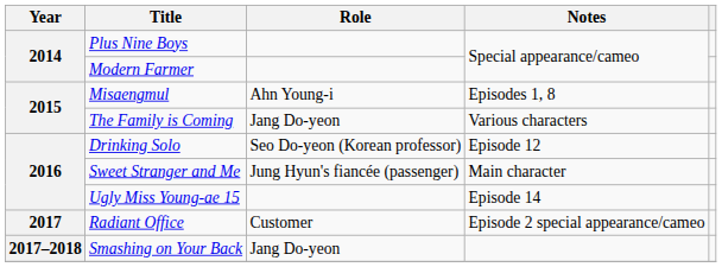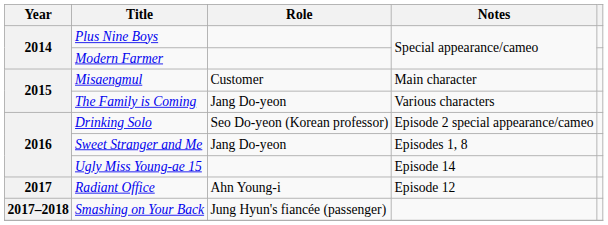Misaengmul | Role: Ahn Young-i -> Customer
Misaengmul | Notes: Episodes 1, 8 -> Main character
Drinking Solo | Notes: Episode 12 -> Episode 2 special appearance/cameo
Sweet Stranger and Me | Role: Jung Hyun's fiancée (passenger) -> Jang Do-yeon
Sweet Stranger and Me | Notes: Main character -> Episodes 1, 8
Radiant Office | Role: Customer -> Ahn Young-i
Radiant Office | Notes: Episode 2 special appearance/cameo -> Episode 12
Smashing on Your Back | Role: Jang Do-yeon -> Jung Hyun's fiancée (passenger)
